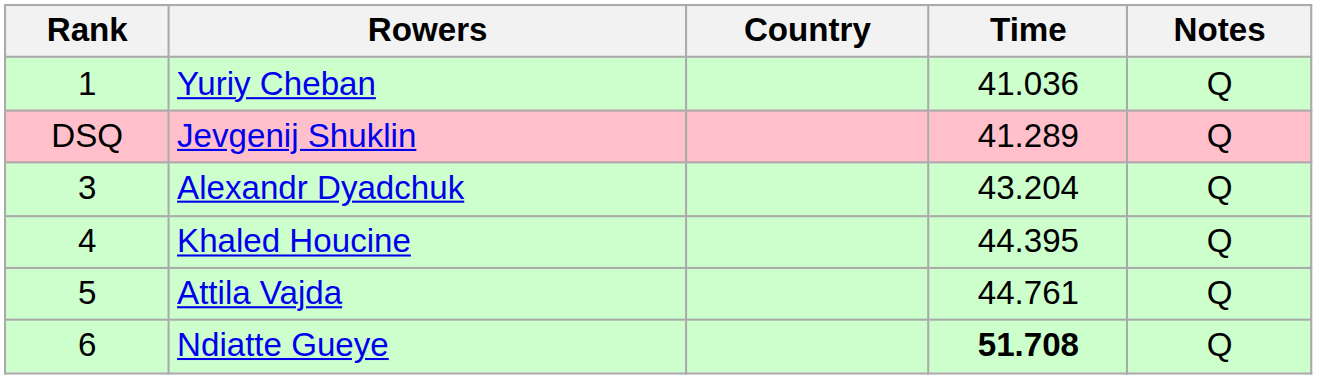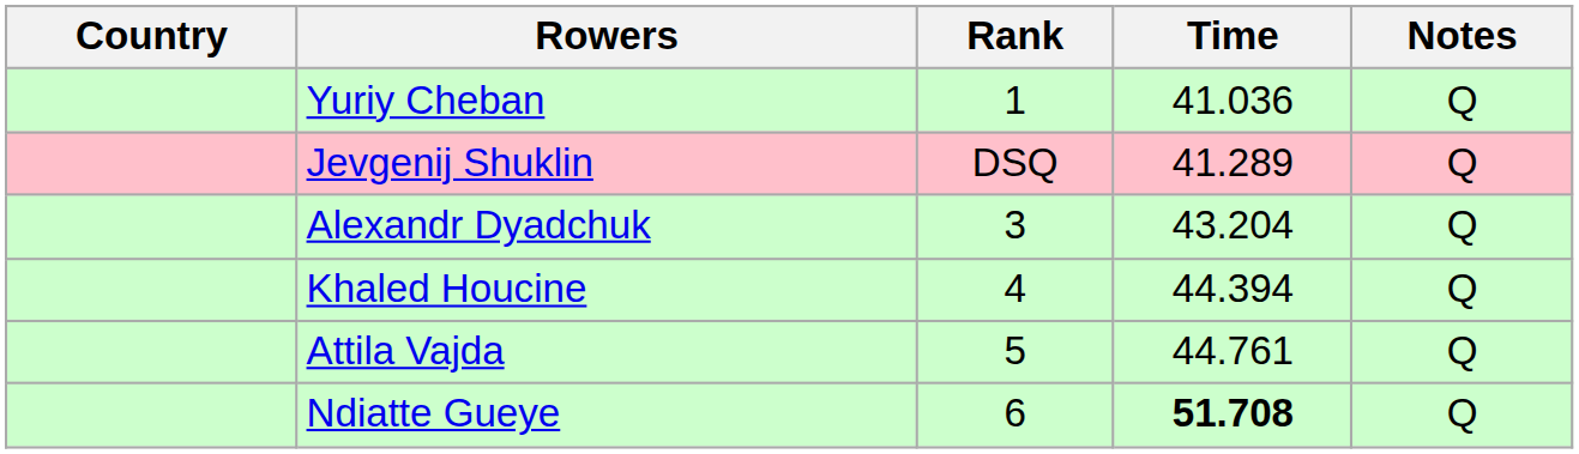columns swapped: Rank <-> Country
Khaled Houcine | Time: 44.395 -> 44.394
